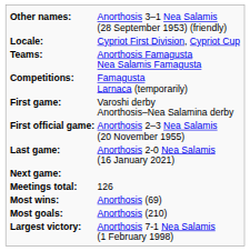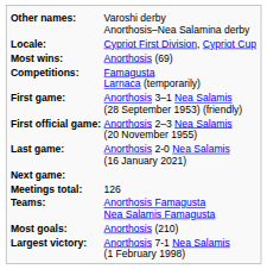Other names: | column 2: Anorthosis 3–1 Nea Salamis (28 September 1953) (friendly) -> Varoshi derby Anorthosis–Nea Salamina derby
rows swapped: Teams: <-> Most wins:
First game: | column 2: Varoshi derby Anorthosis–Nea Salamina derby -> Anorthosis 3–1 Nea Salamis (28 September 1953) (friendly)
